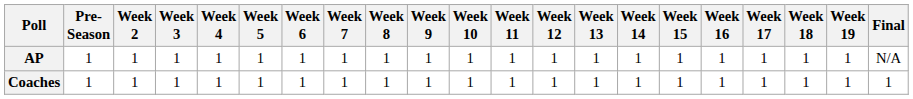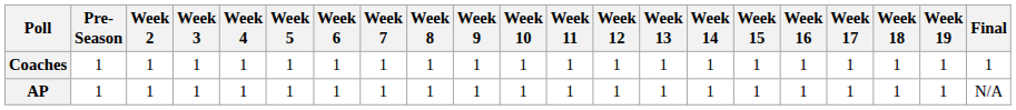rows swapped: AP <-> Coaches
